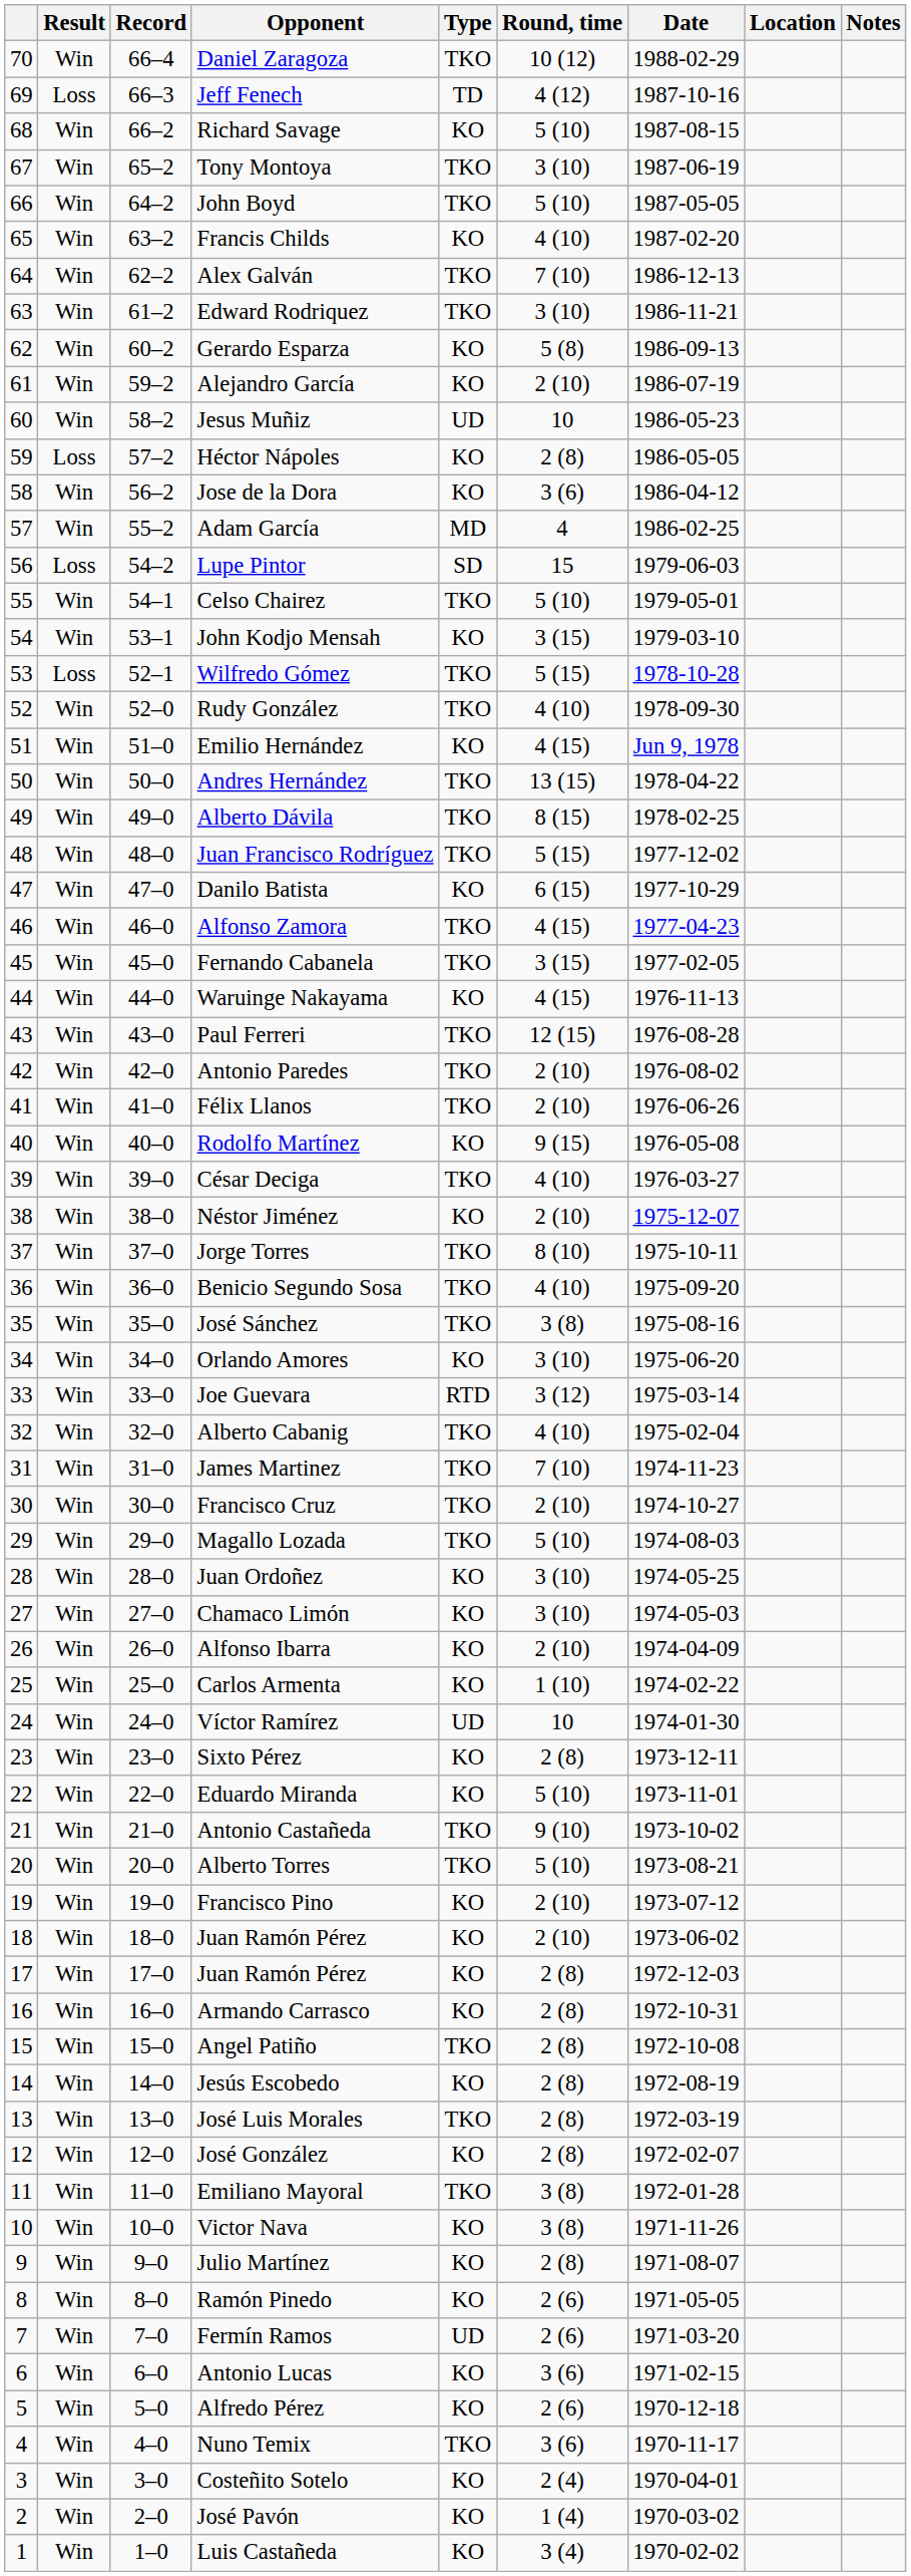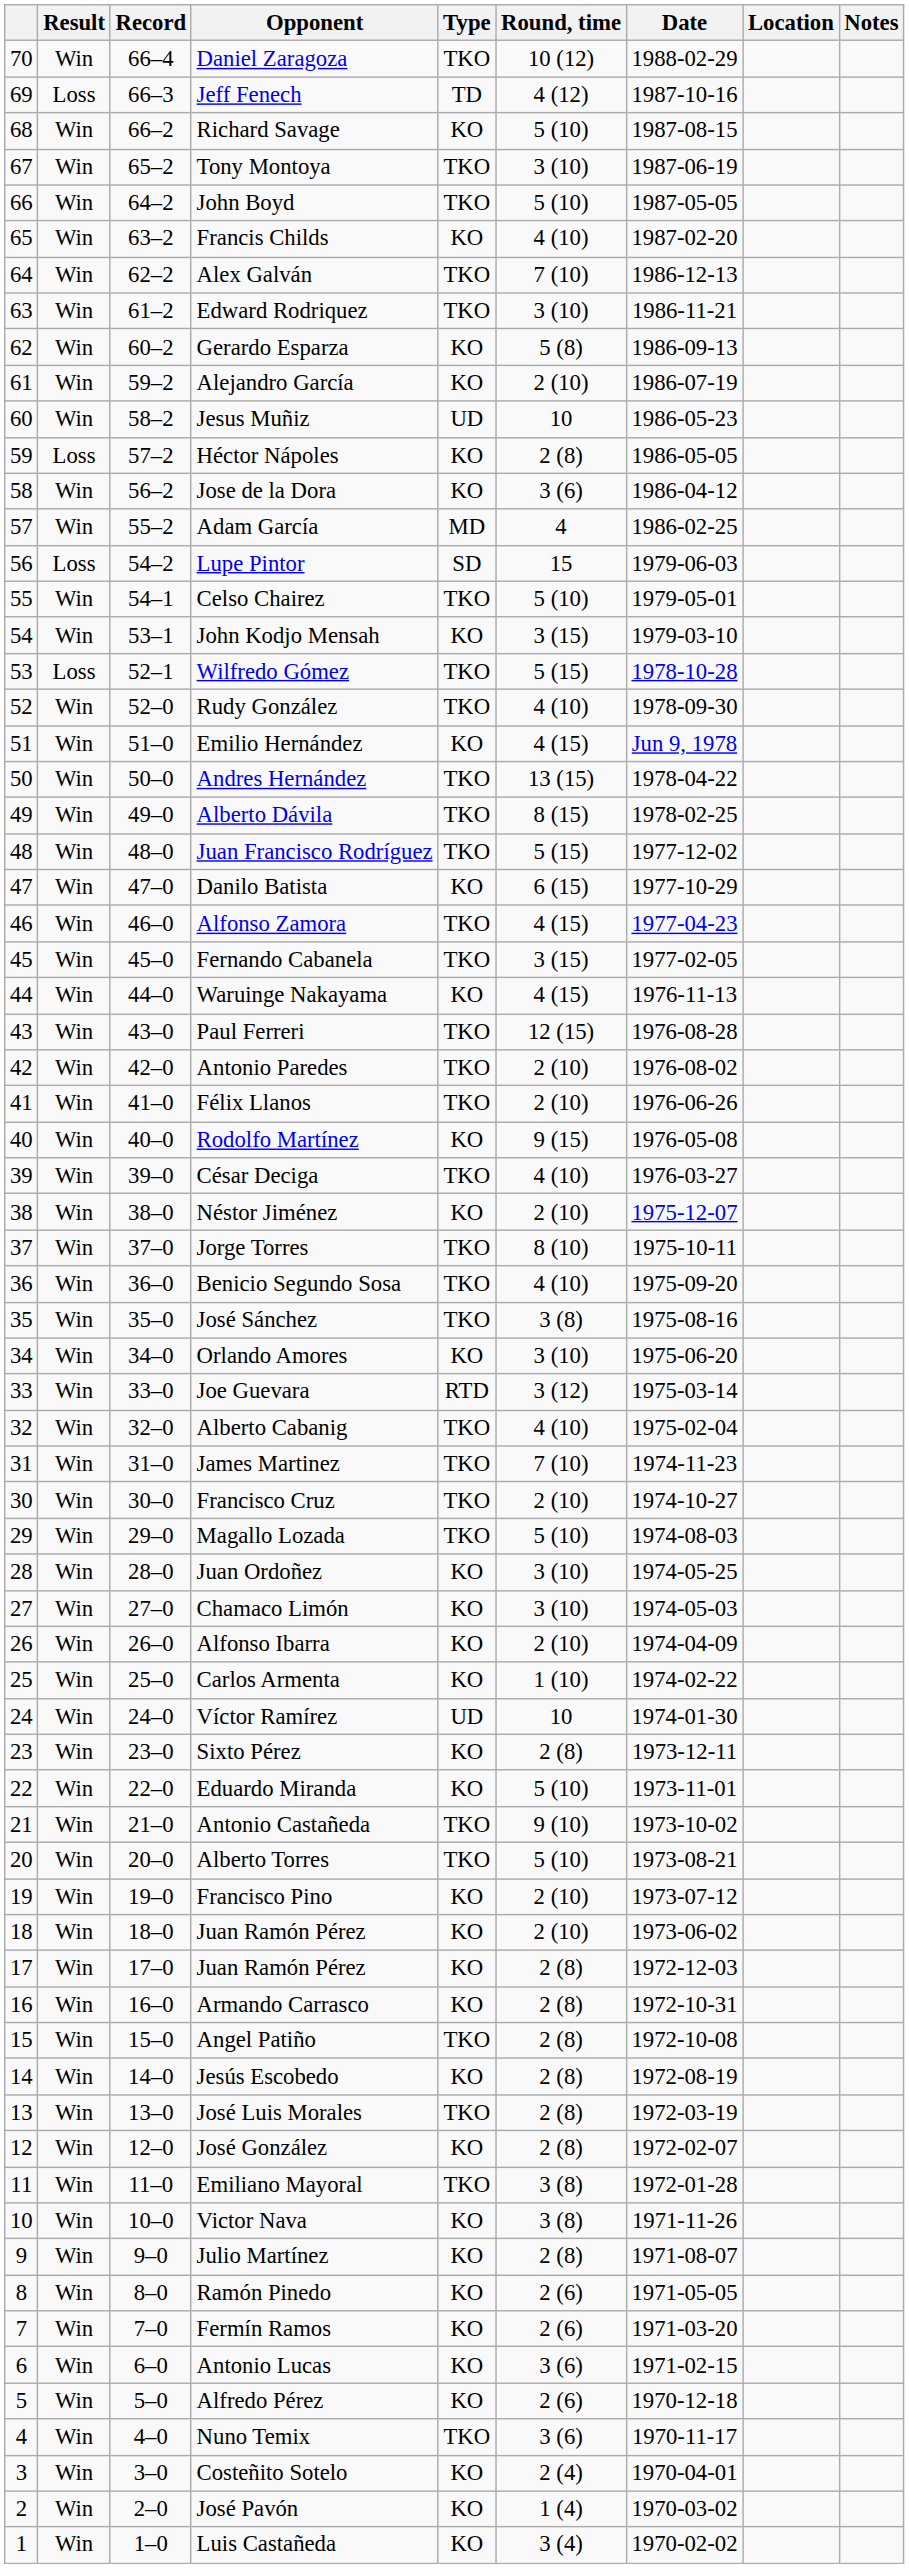Fermín Ramos | Type: UD -> KO
